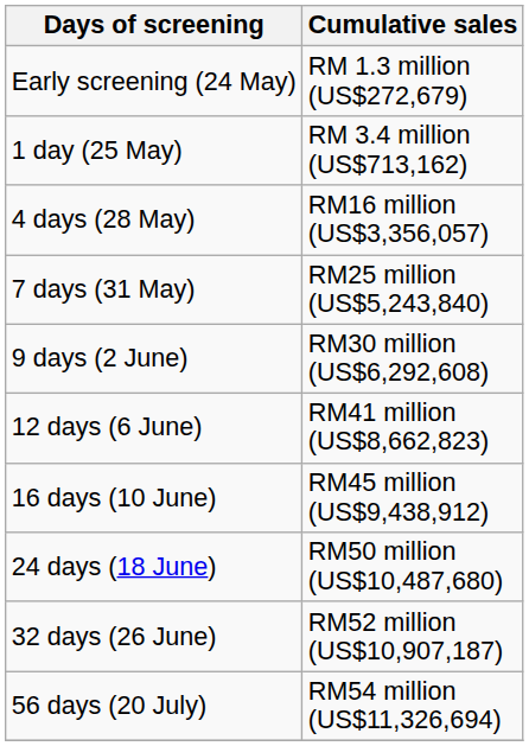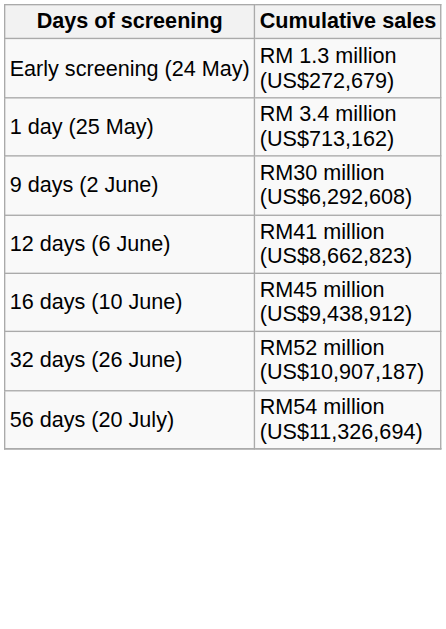- row: 4 days (28 May) | RM16 million (US$3,356,057)
- row: 7 days (31 May) | RM25 million (US$5,243,840)
- row: 24 days (18 June) | RM50 million (US$10,487,680)
